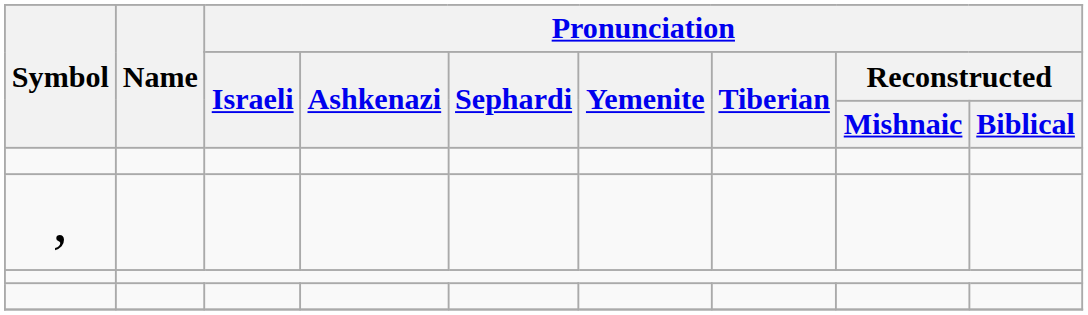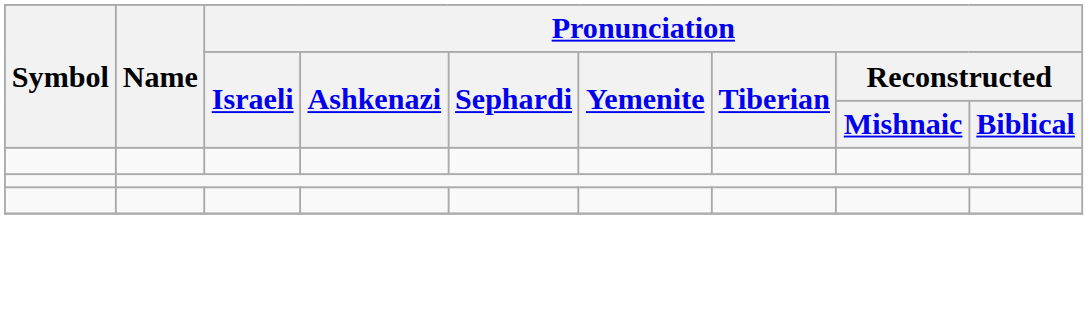- row: ,
